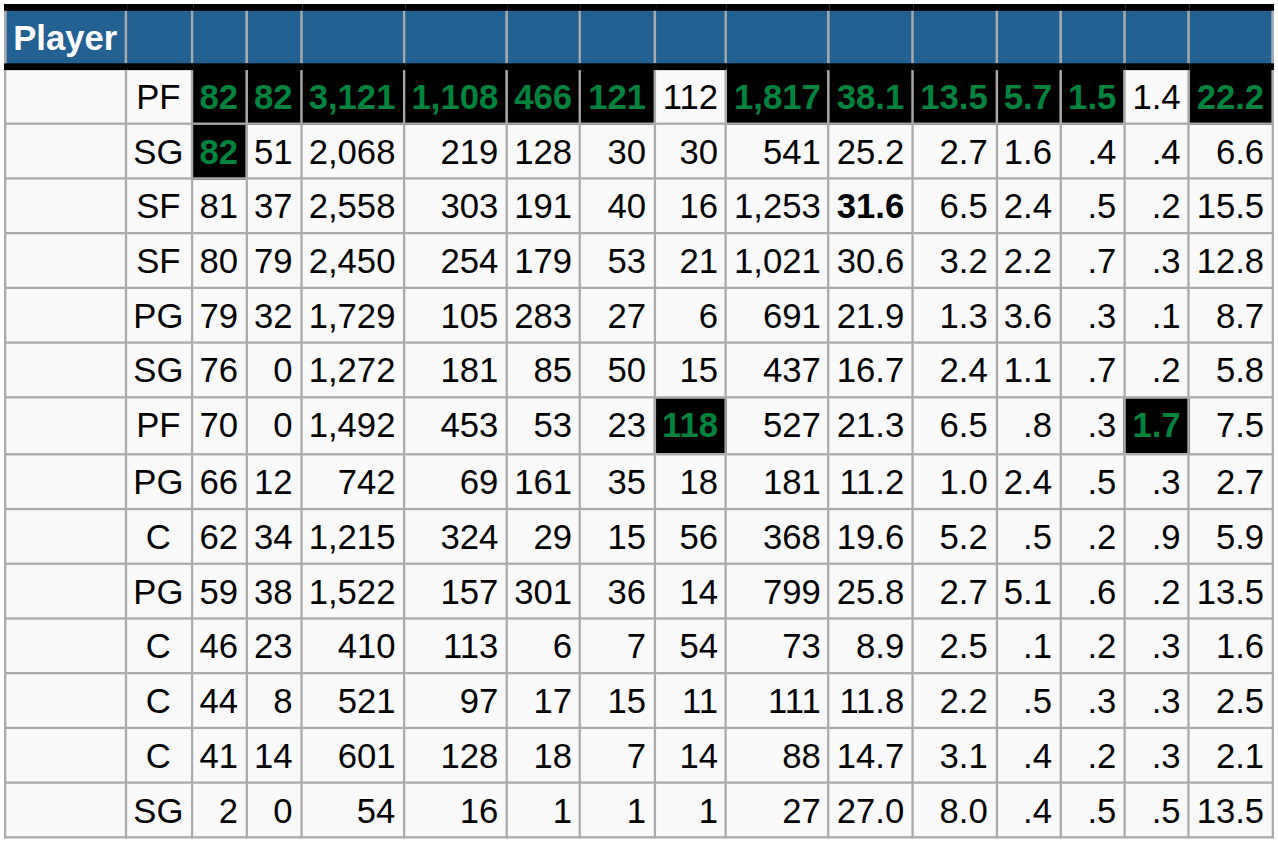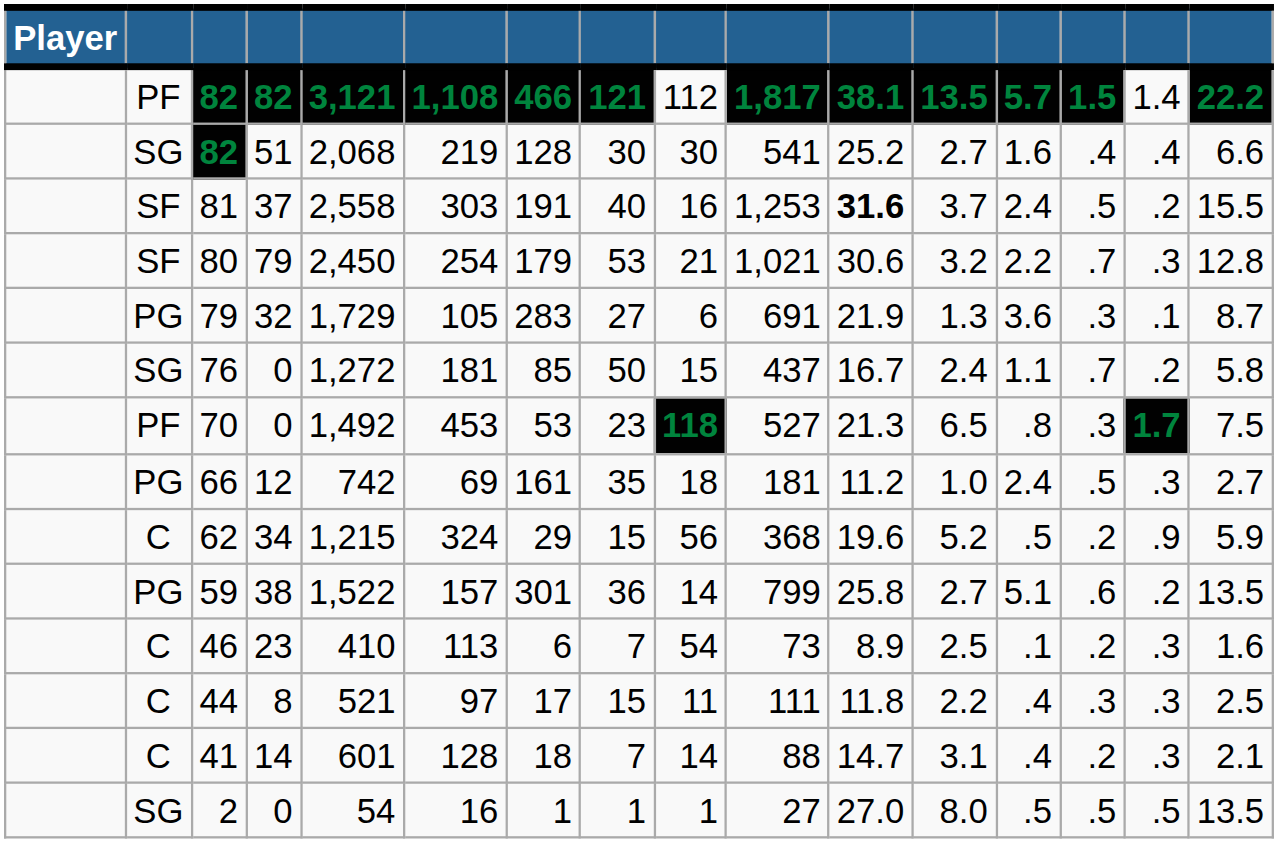81 | column 12: 6.5 -> 3.7
44 | column 13: .5 -> .4
2 | column 13: .4 -> .5
